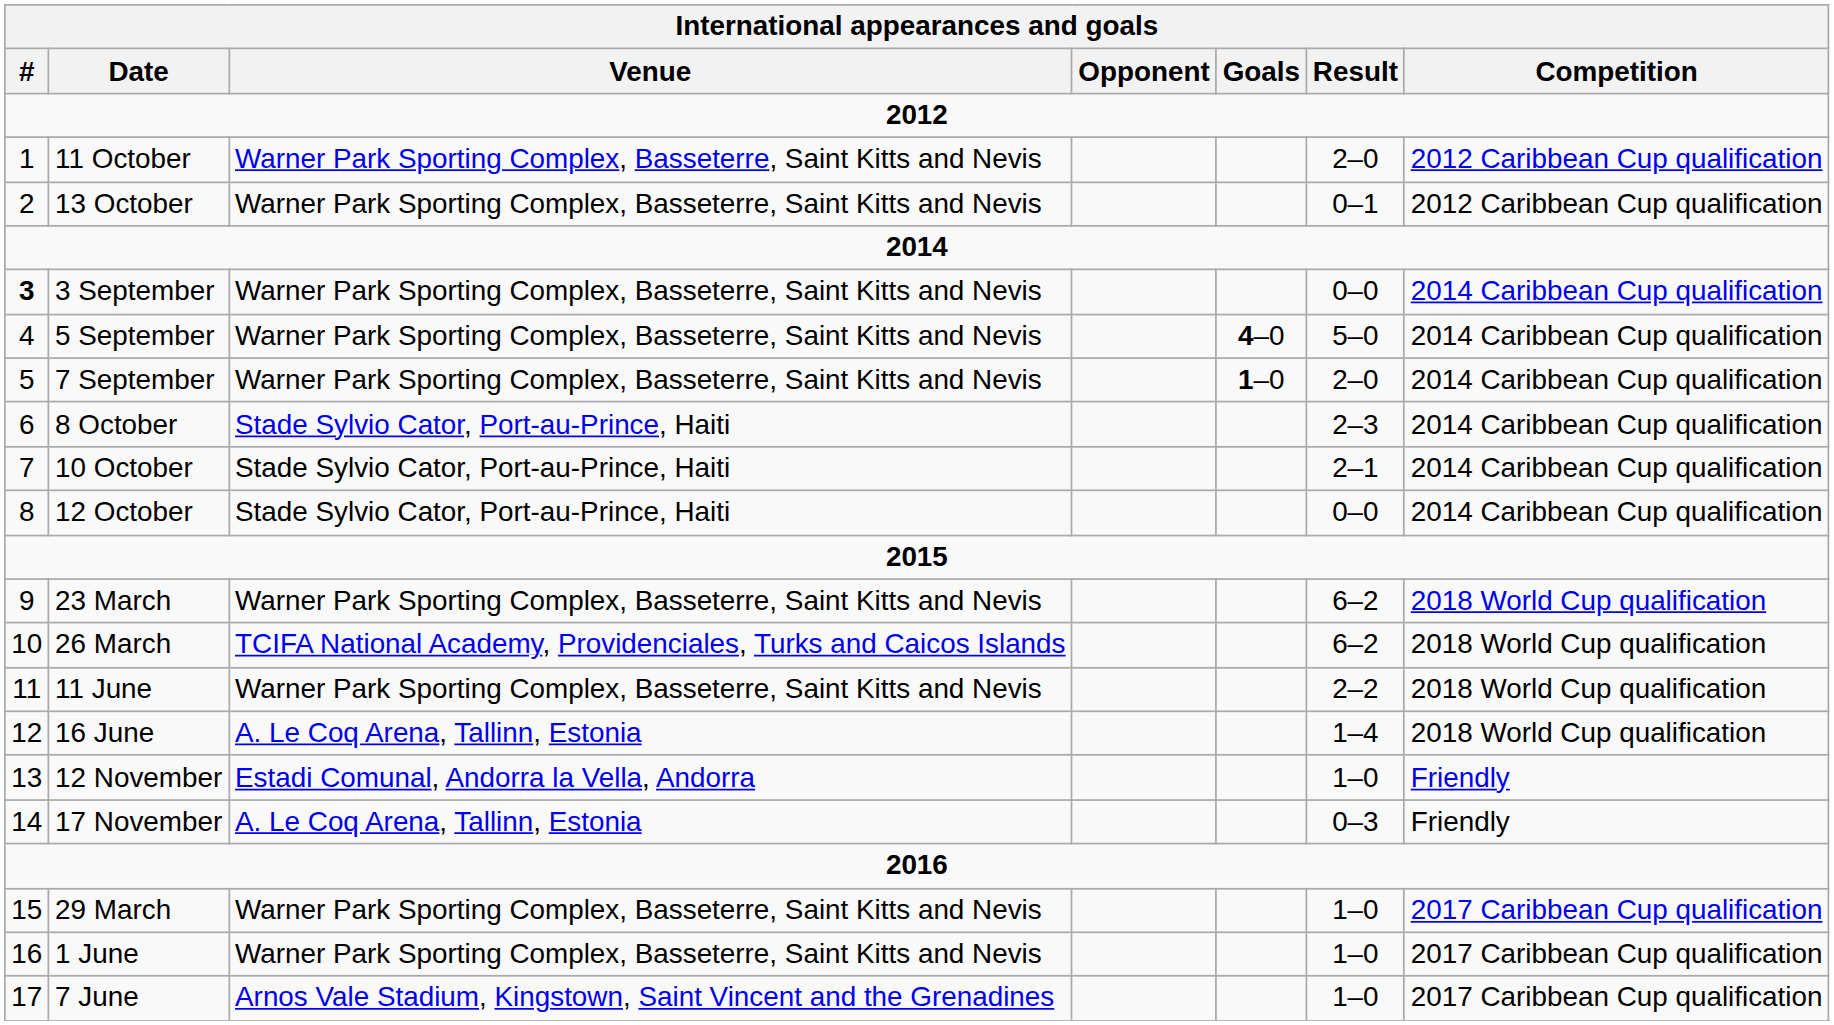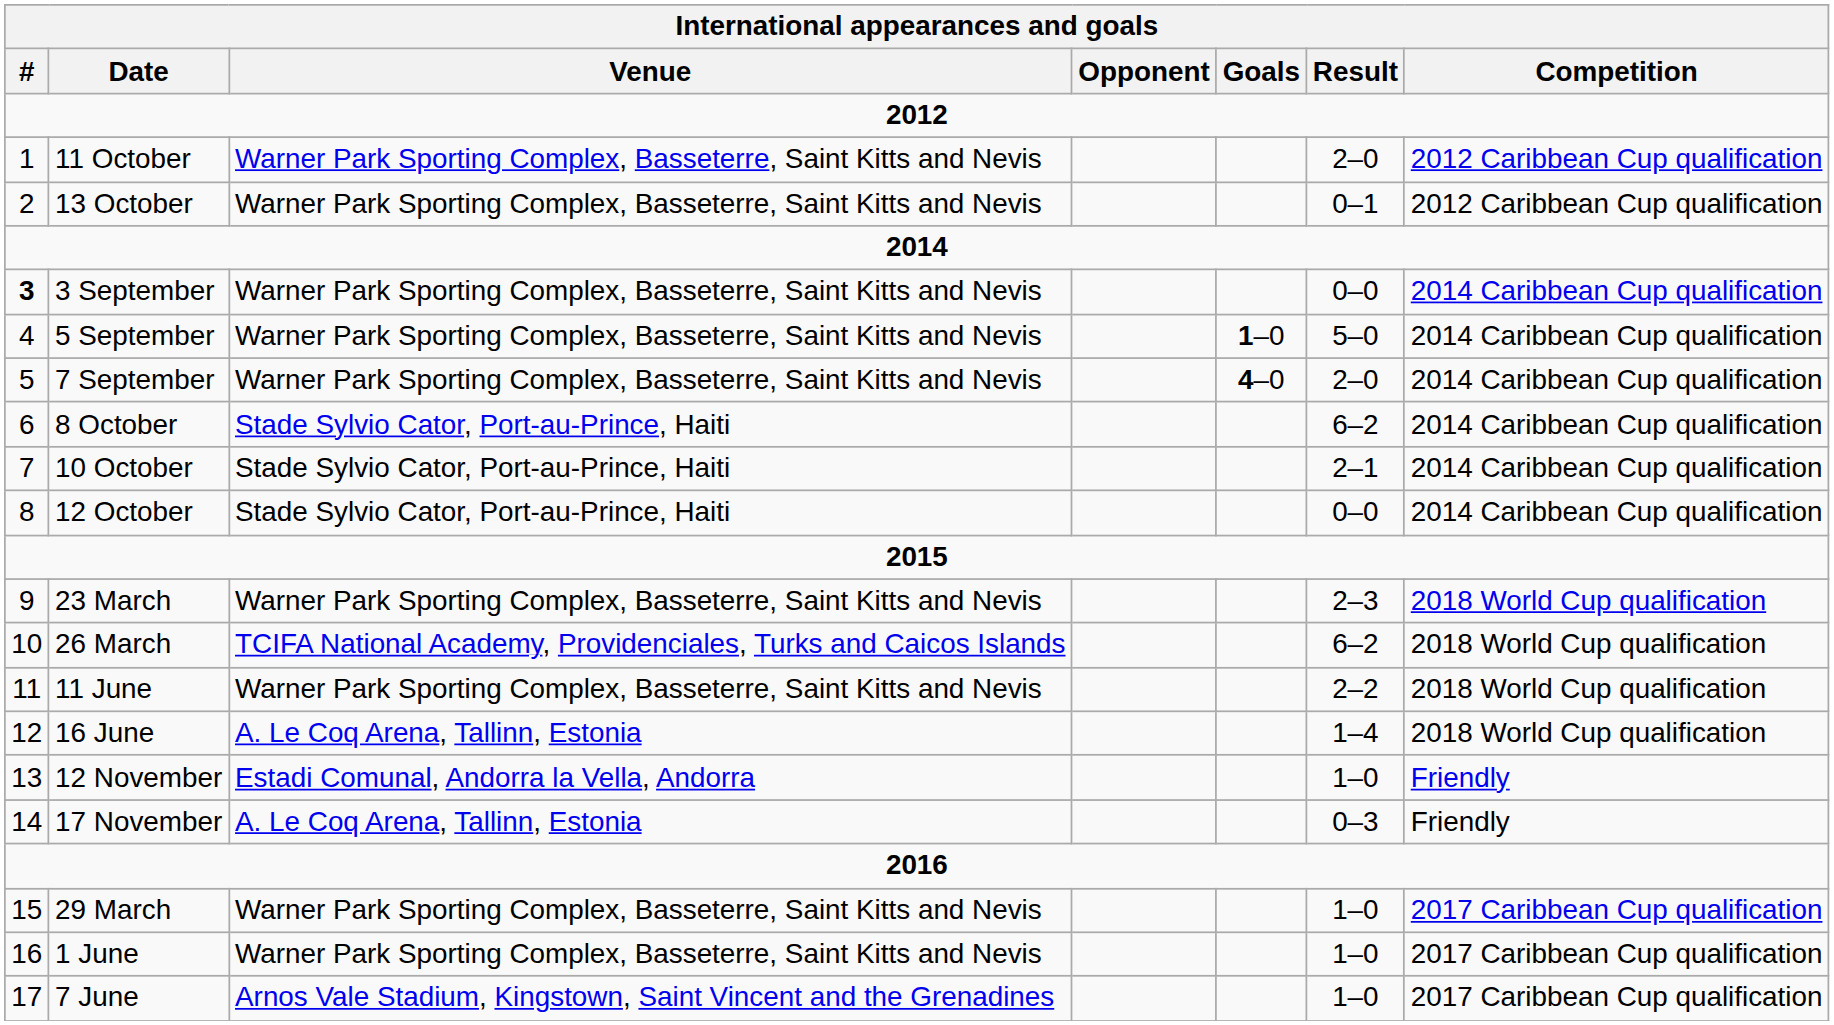5 September | Goals: 4–0 -> 1–0
7 September | Goals: 1–0 -> 4–0
8 October | Result: 2–3 -> 6–2
23 March | Result: 6–2 -> 2–3
